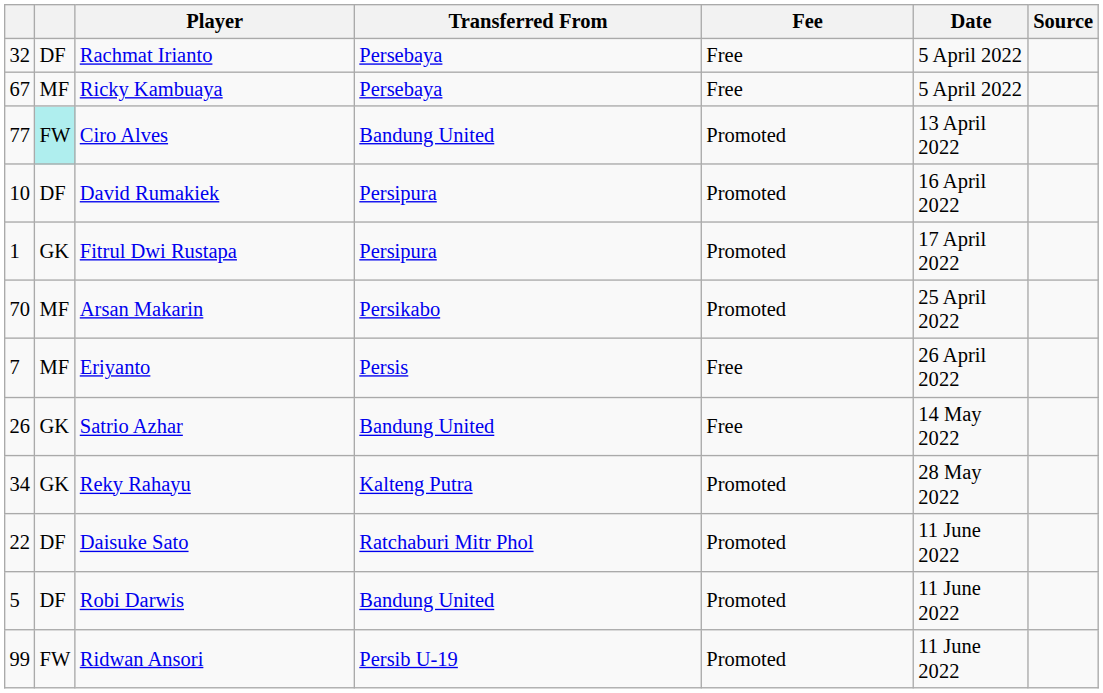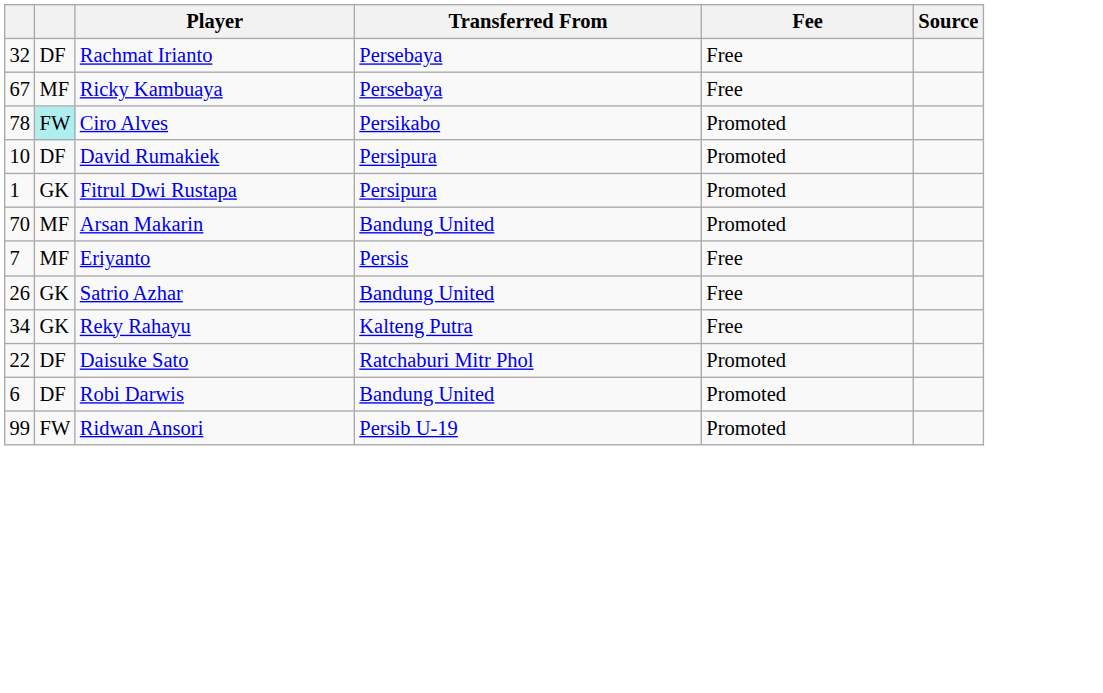- column: Date | 5 April 2022 | 5 April 2022 | 13 April 2022 | 16 April 2022 | 17 April 2022 | 25 April 2022 | 26 April 2022 | 14 May 2022 | 28 May 2022 | 11 June 2022 | 11 June 2022 | 11 June 2022
Ciro Alves | column 1: 77 -> 78
Ciro Alves | Transferred From: Bandung United -> Persikabo
Arsan Makarin | Transferred From: Persikabo -> Bandung United
Reky Rahayu | Fee: Promoted -> Free
Robi Darwis | column 1: 5 -> 6
